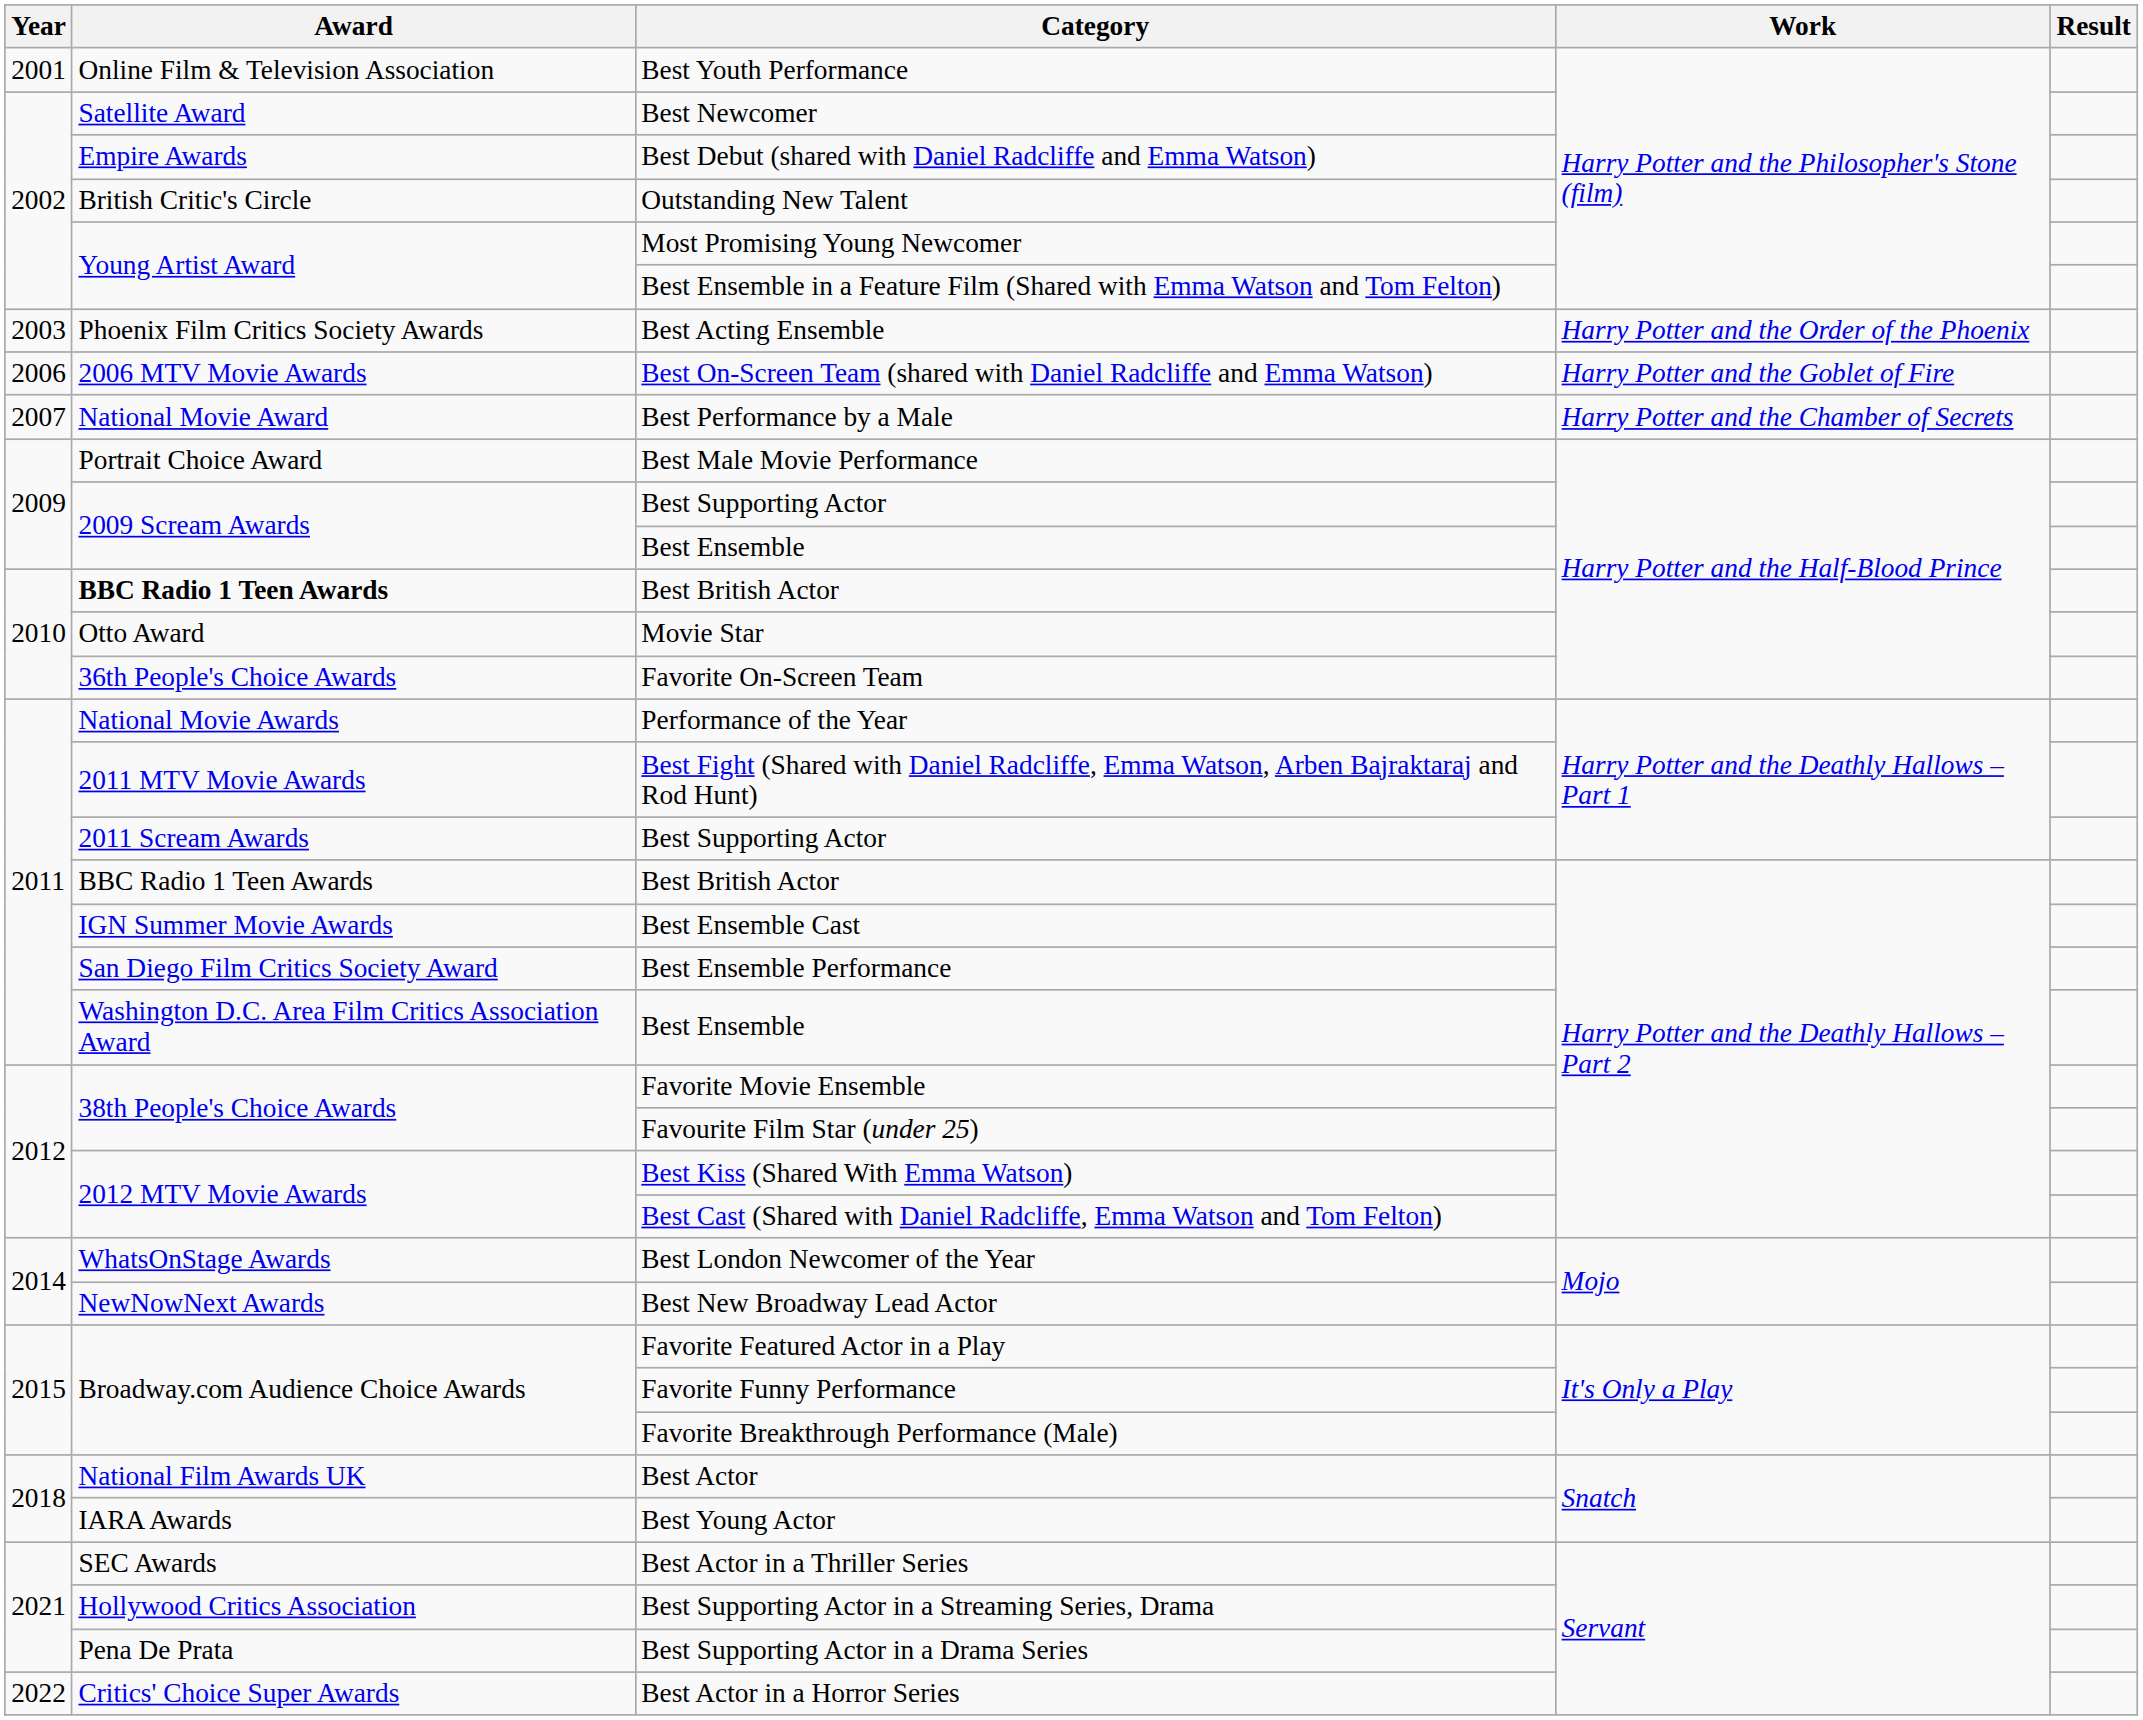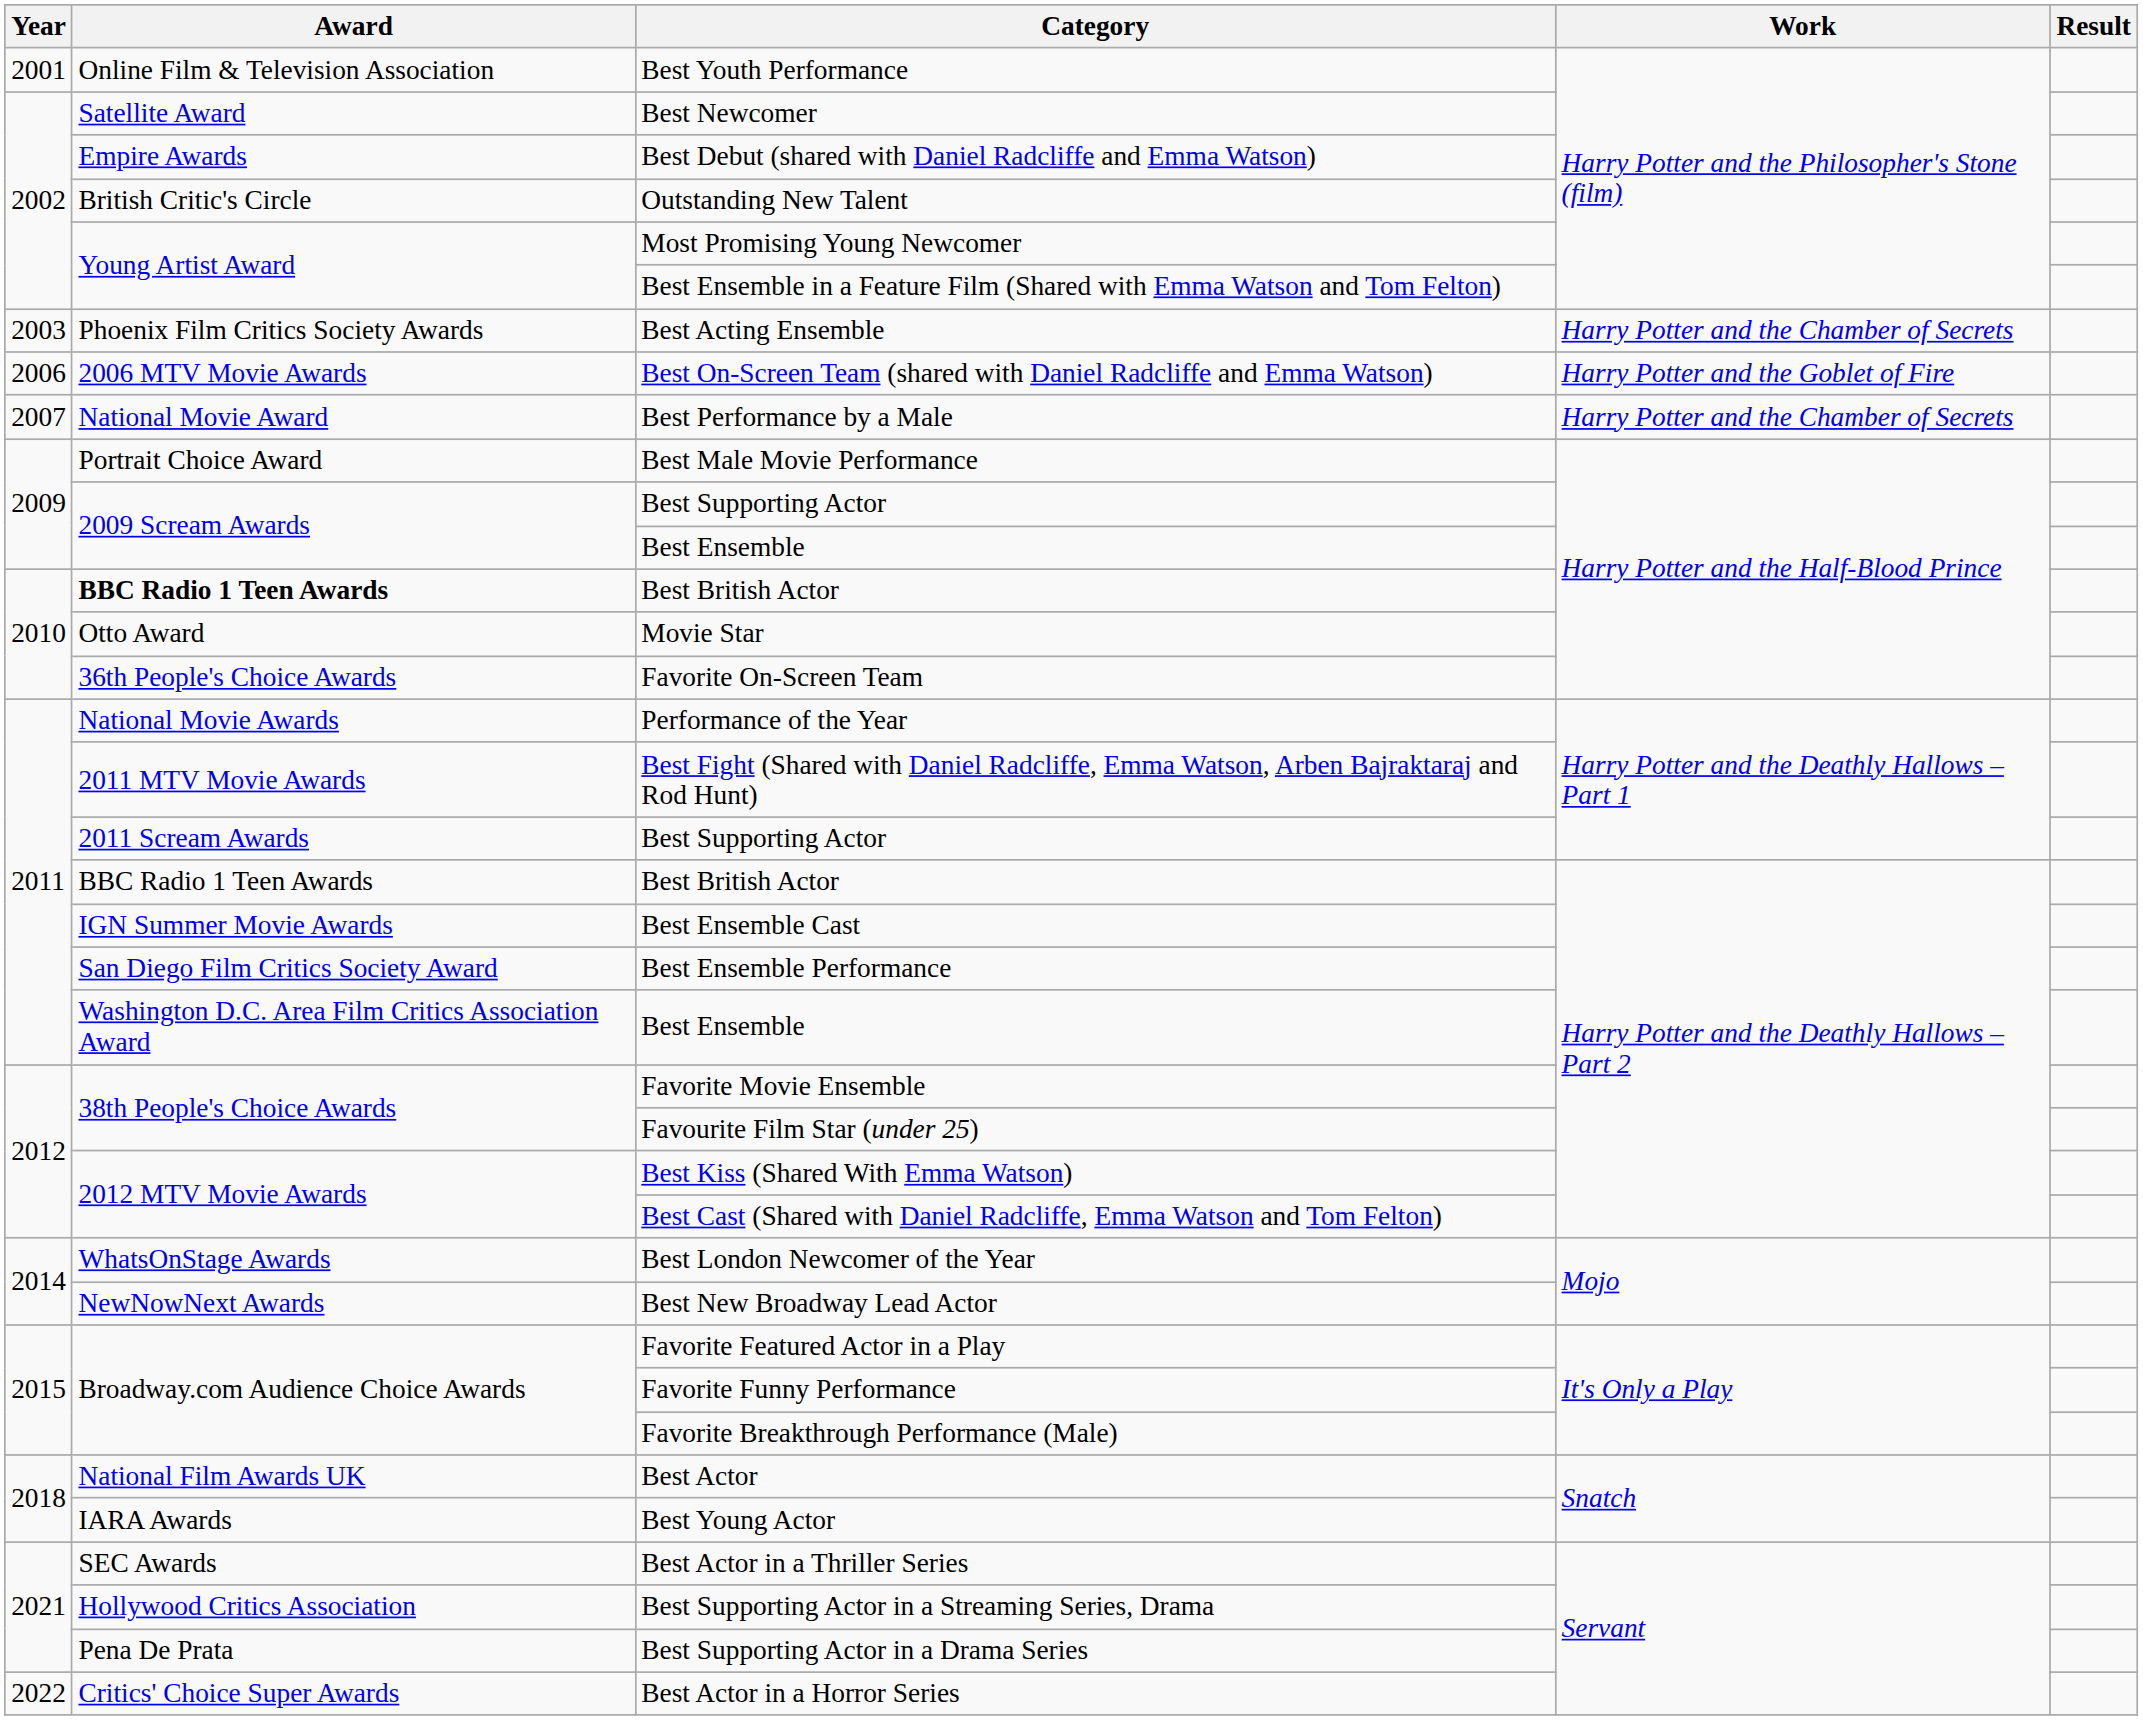Best Acting Ensemble | Work: Harry Potter and the Order of the Phoenix -> Harry Potter and the Chamber of Secrets
